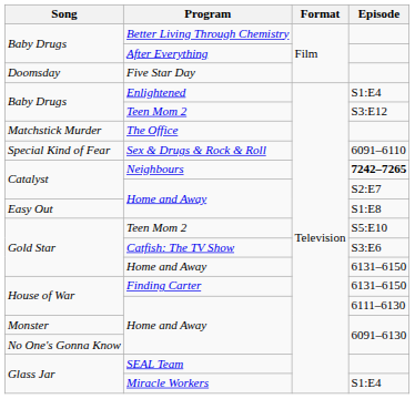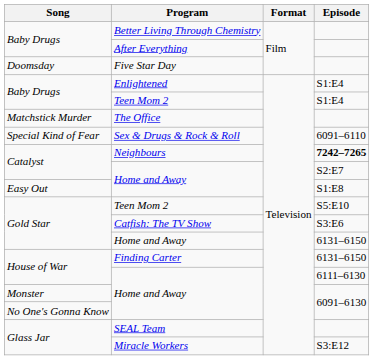Baby Drugs / Teen Mom 2 | Episode: S3:E12 -> S1:E4
Miracle Workers | Episode: S1:E4 -> S3:E12
